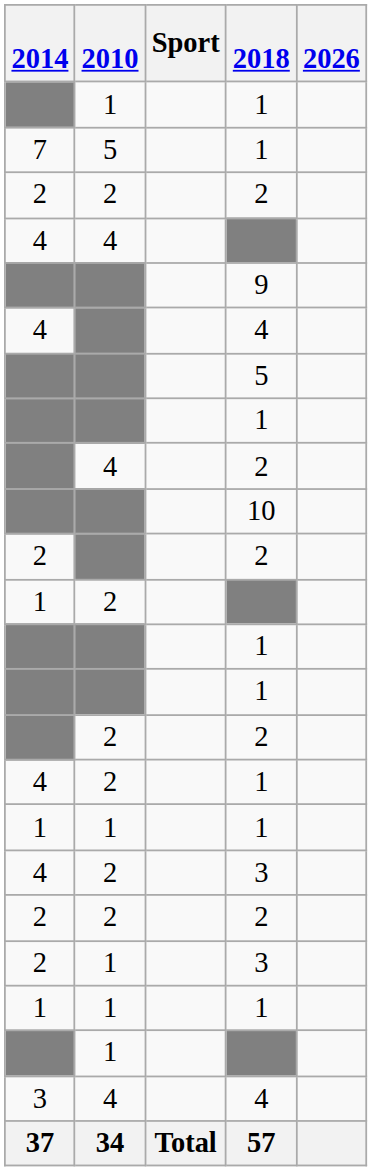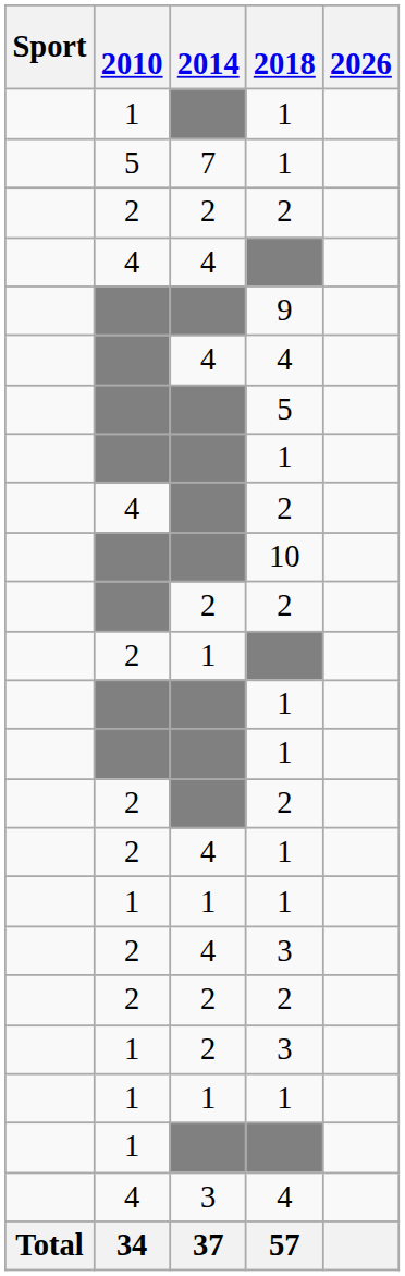columns swapped: Sport <-> 2014
